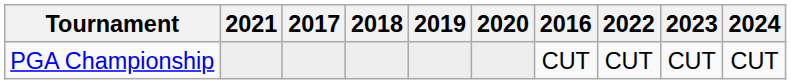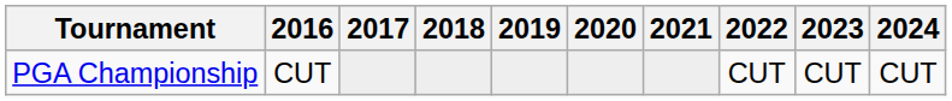columns swapped: 2016 <-> 2021
